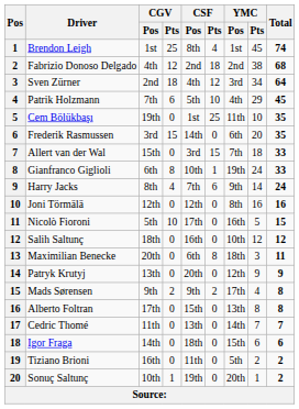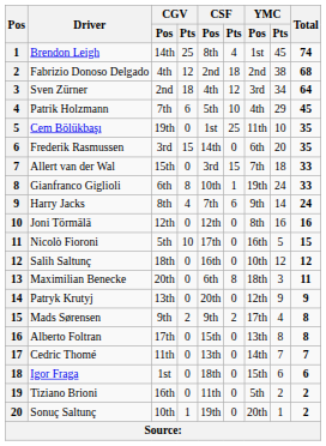Brendon Leigh | CGV / Pos: 1st -> 14th
Igor Fraga | CGV / Pos: 14th -> 1st
